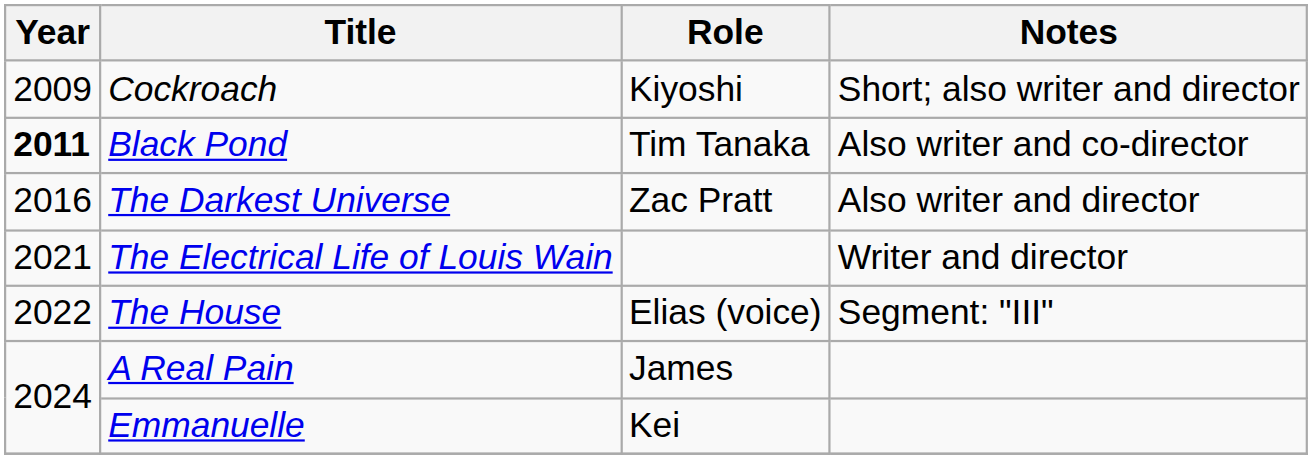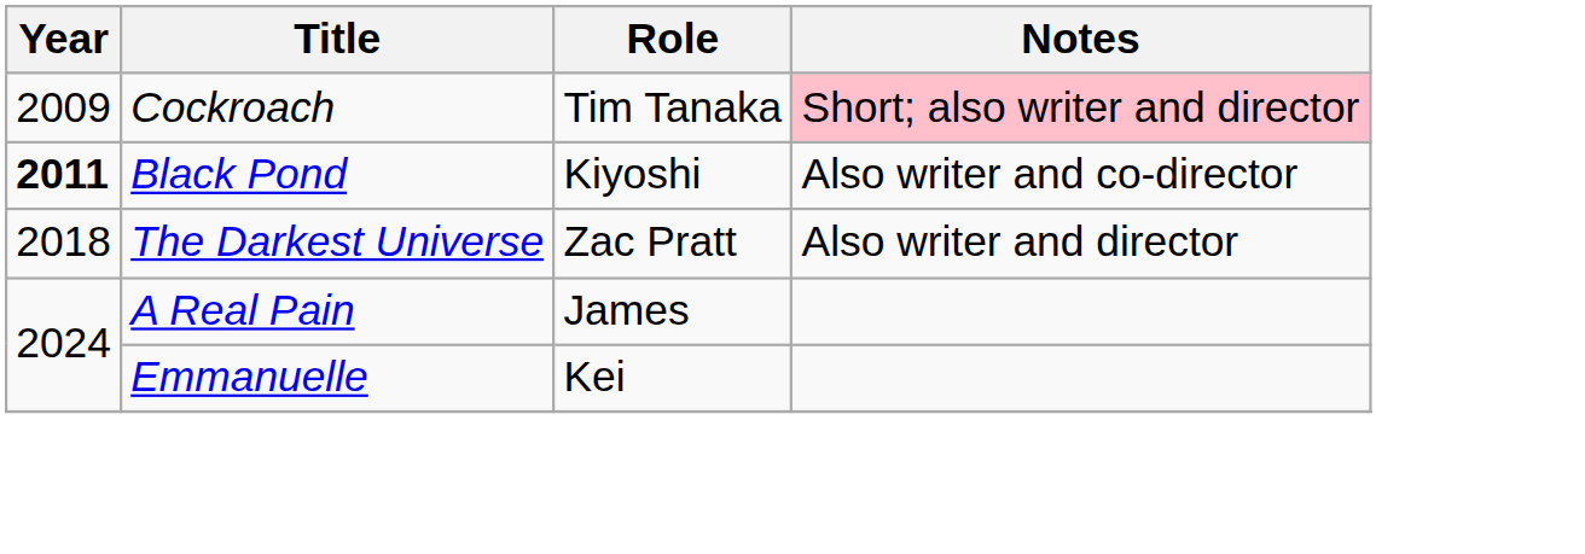Cockroach | Role: Kiyoshi -> Tim Tanaka
Cockroach | Notes: no background -> pink background
Black Pond | Role: Tim Tanaka -> Kiyoshi
The Darkest Universe | Year: 2016 -> 2018
- row: 2021 | The Electrical Life of Louis Wain | Writer and director
- row: 2022 | The House | Elias (voice) | Segment: "III"
